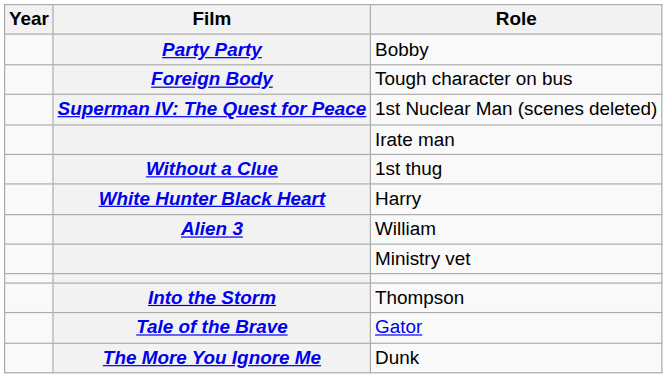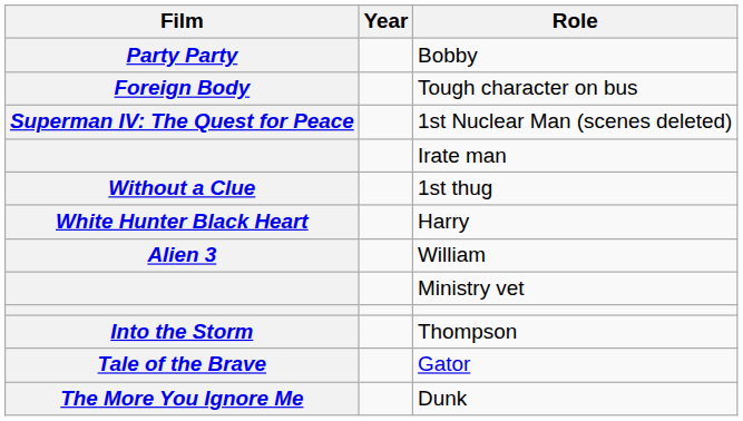columns swapped: Film <-> Year
